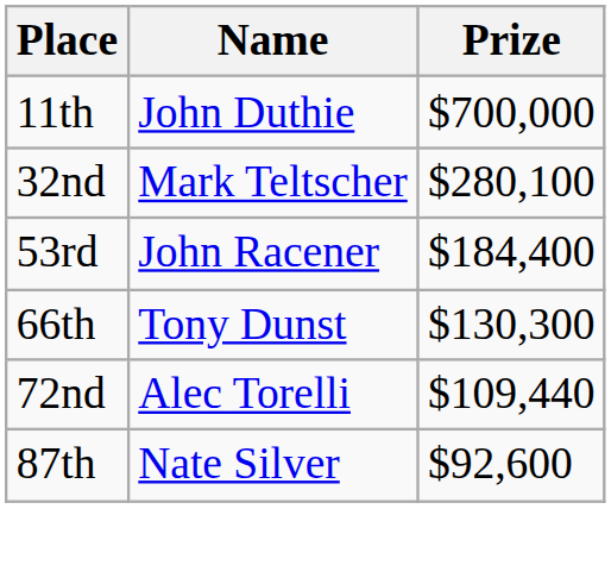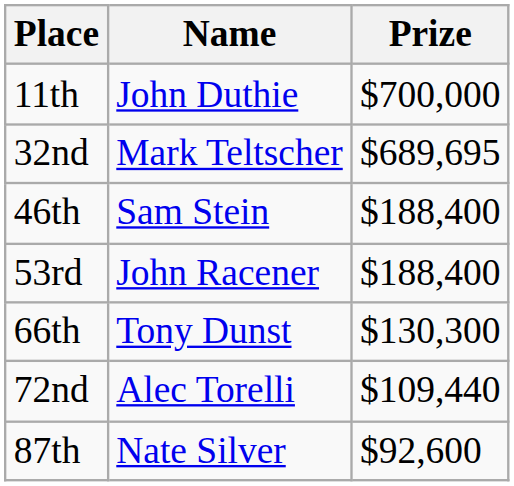32nd | Prize: $280,100 -> $689,695
+ row: 46th | Sam Stein | $188,400
53rd | Prize: $184,400 -> $188,400
